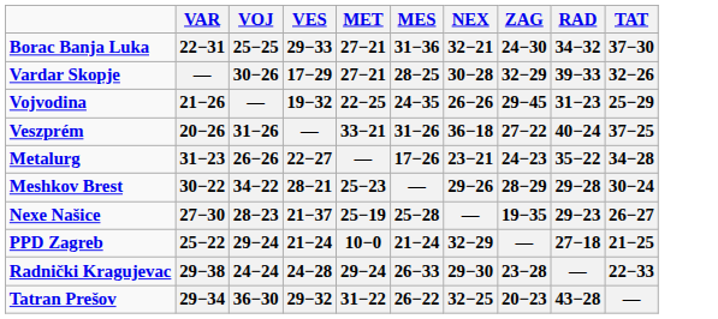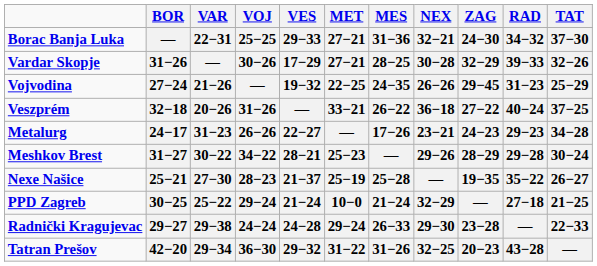+ column: BOR | — | 31−26 | 27−24 | 32−18 | 24−17 | 31−27 | 25−21 | 30−25 | 29−27 | 42−20
Veszprém | MES: 31−26 -> 26−22
Metalurg | RAD: 35−22 -> 29−23
Nexe Našice | RAD: 29−23 -> 35−22
Tatran Prešov | MES: 26−22 -> 31−26
